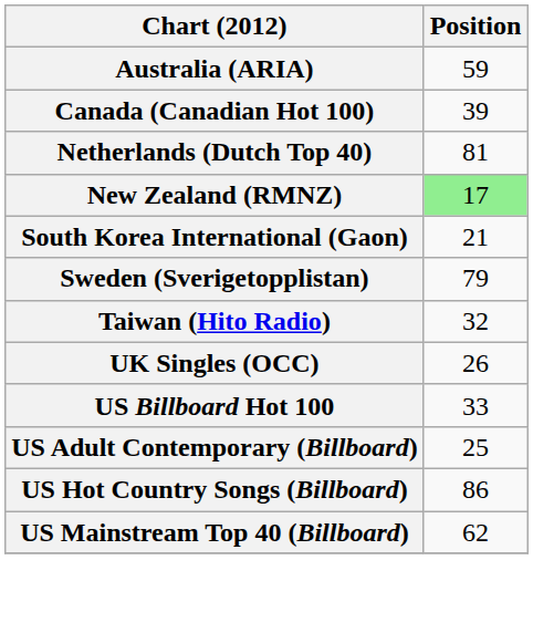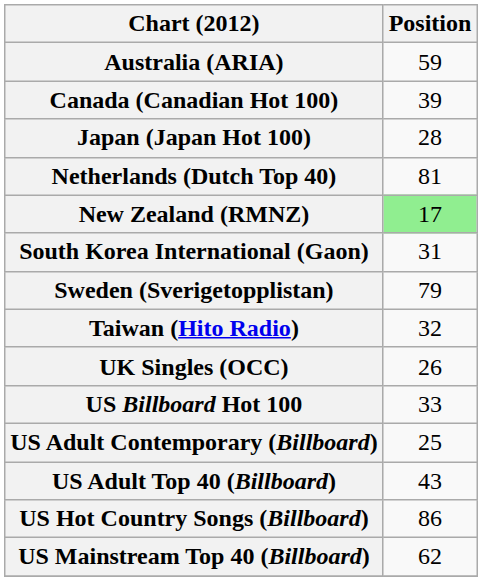+ row: Japan (Japan Hot 100) | 28
South Korea International (Gaon) | Position: 21 -> 31
+ row: US Adult Top 40 (Billboard) | 43
